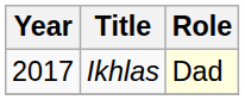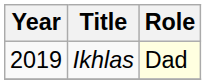Ikhlas | Year: 2017 -> 2019
